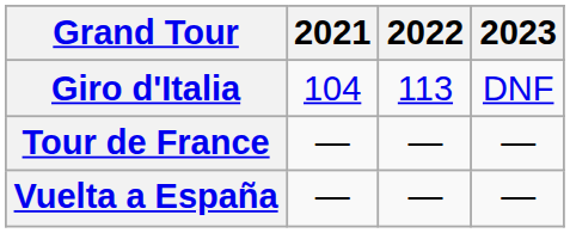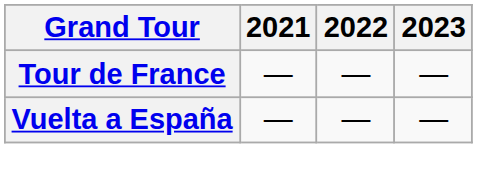- row: Giro d'Italia | 104 | 113 | DNF
